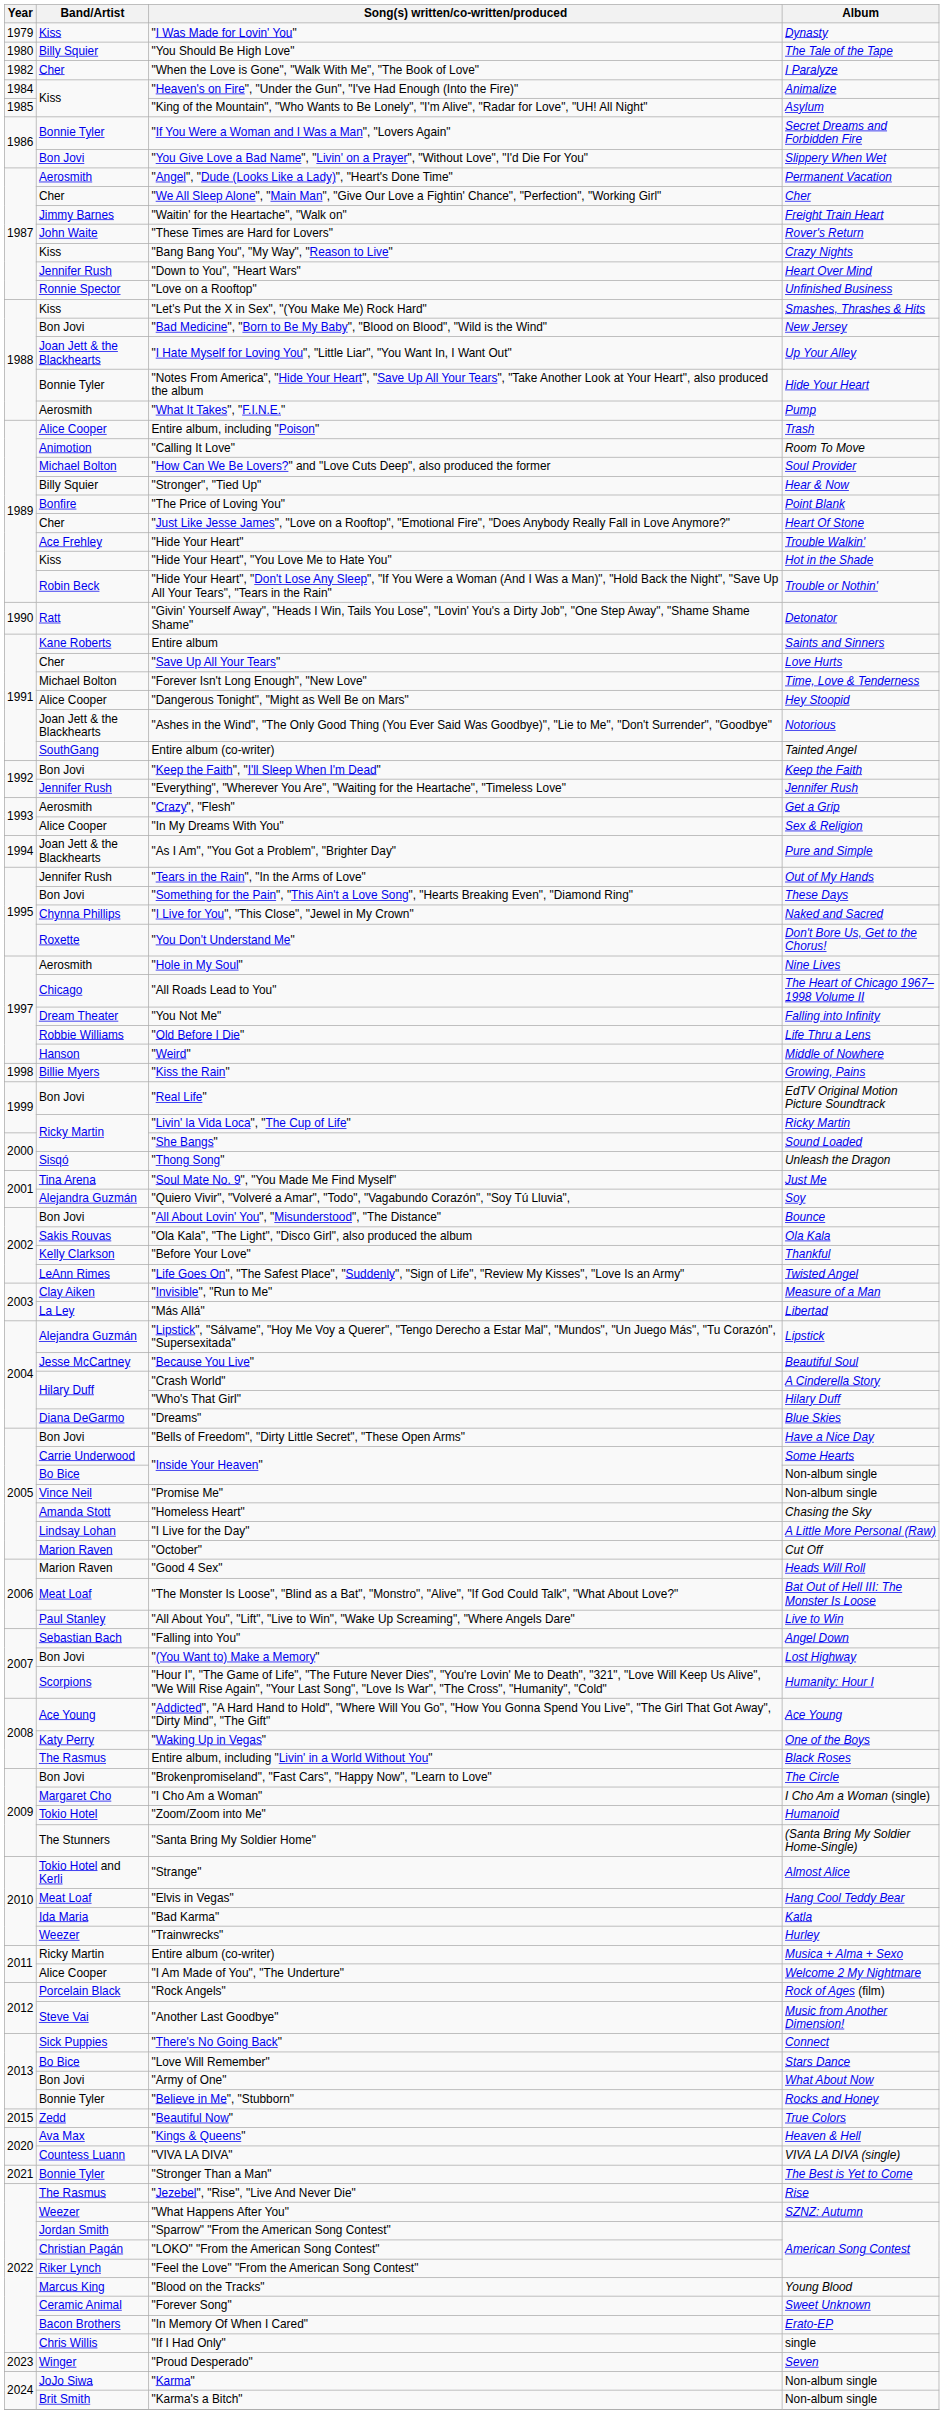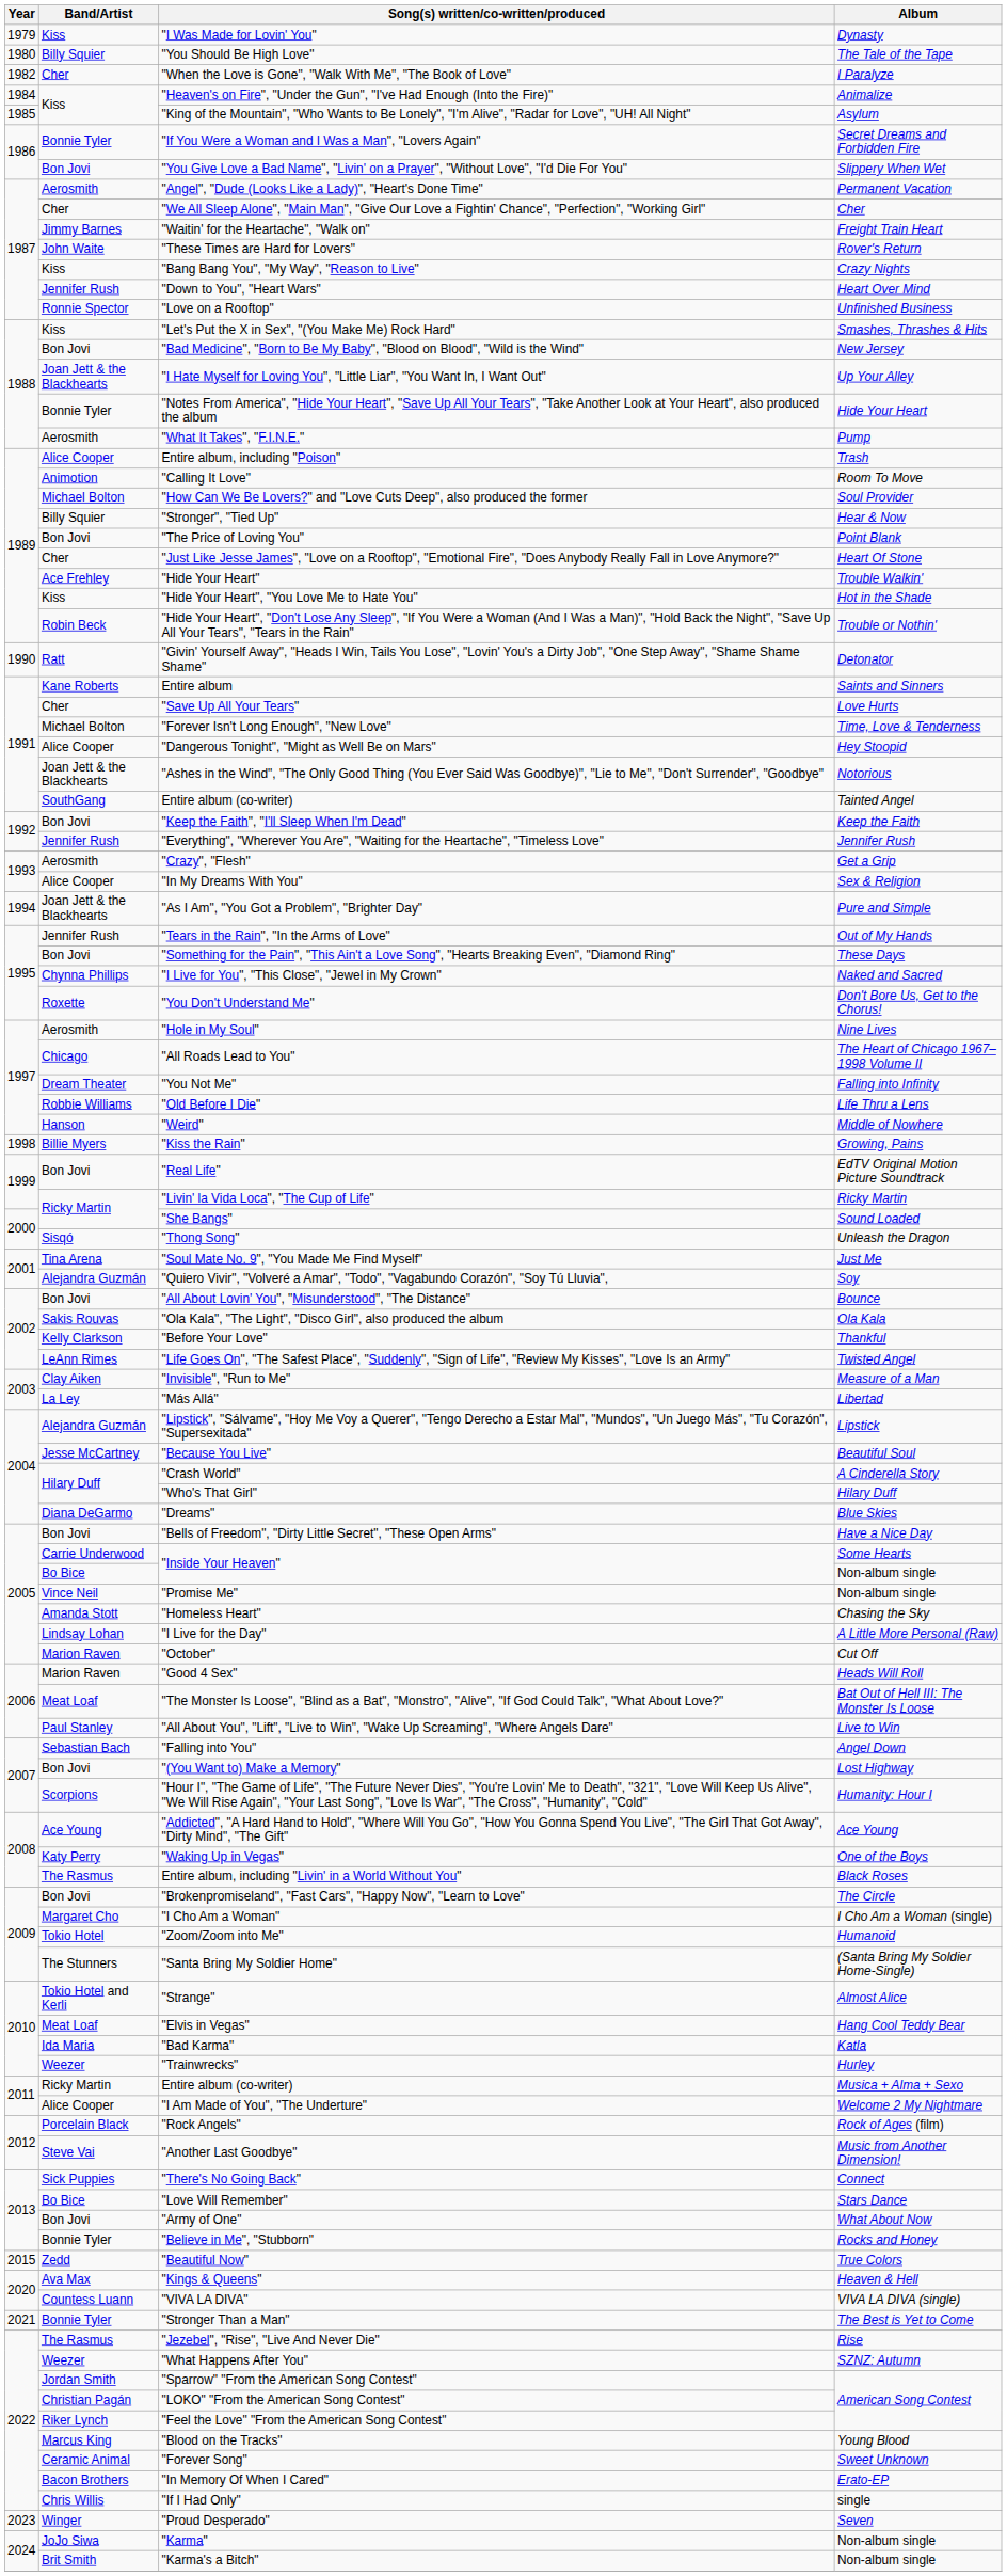"The Price of Loving You" | Band/Artist: Bonfire -> Bon Jovi
